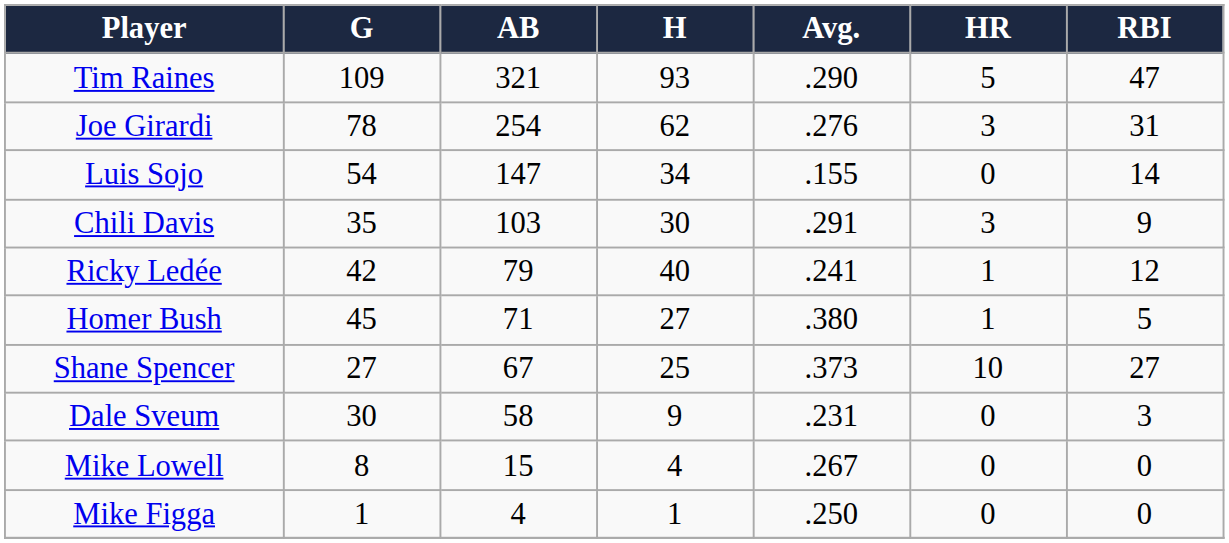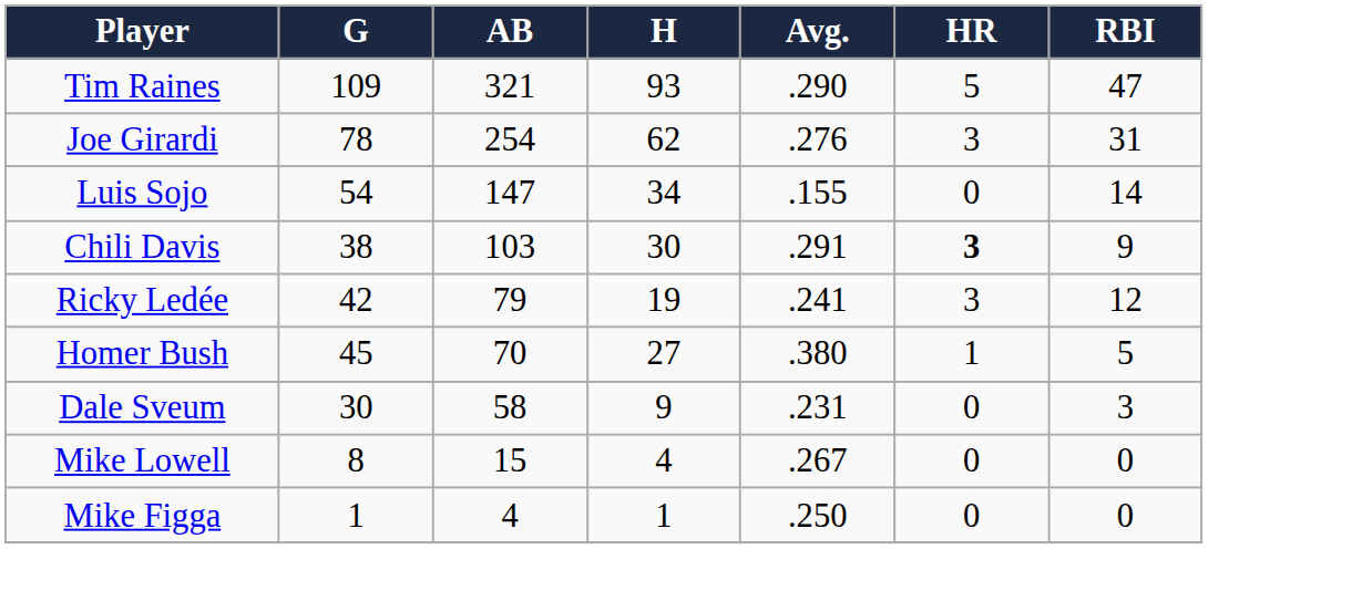Chili Davis | G: 35 -> 38
Chili Davis | HR: normal -> bold
Ricky Ledée | H: 40 -> 19
Ricky Ledée | HR: 1 -> 3
Homer Bush | AB: 71 -> 70
- row: Shane Spencer | 27 | 67 | 25 | .373 | 10 | 27
